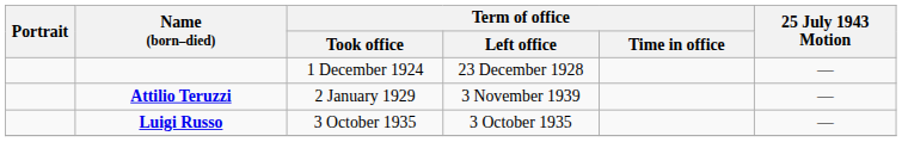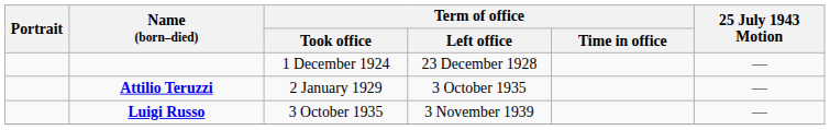Attilio Teruzzi | Term of office / Left office: 3 November 1939 -> 3 October 1935
Luigi Russo | Term of office / Left office: 3 October 1935 -> 3 November 1939
